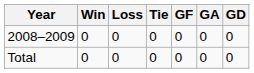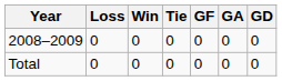columns swapped: Win <-> Loss
